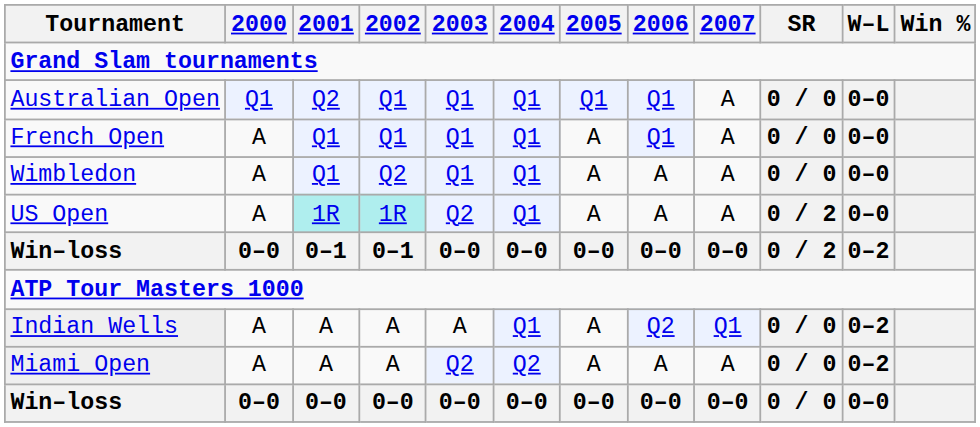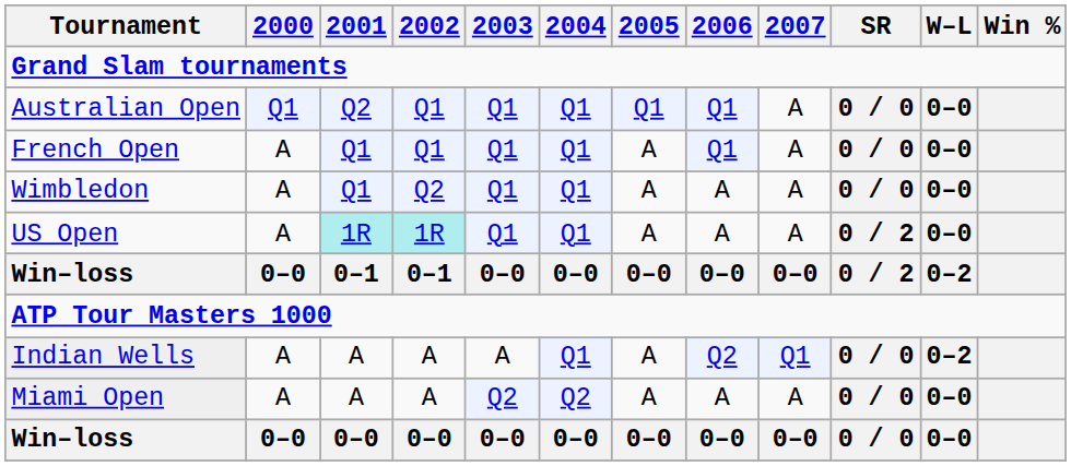US Open | 2003: Q2 -> Q1
Miami Open | W–L: 0–2 -> 0–0
